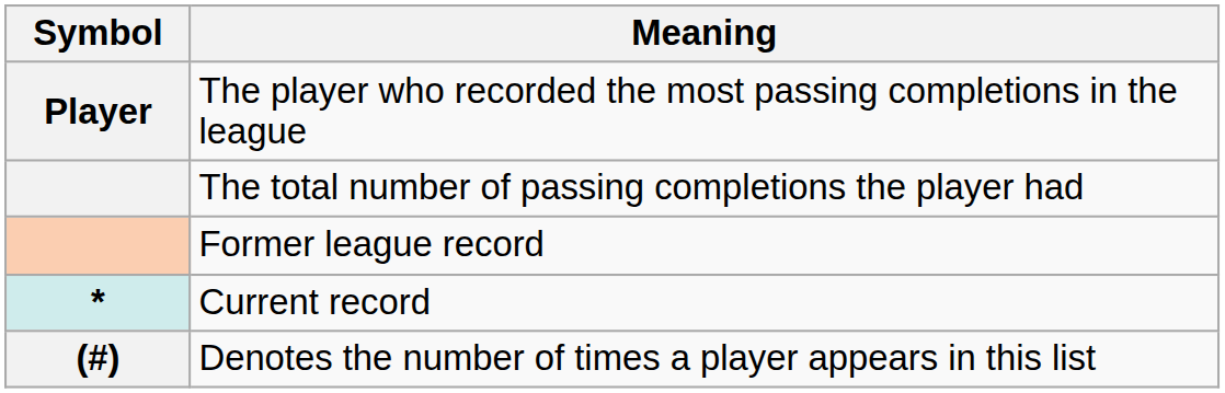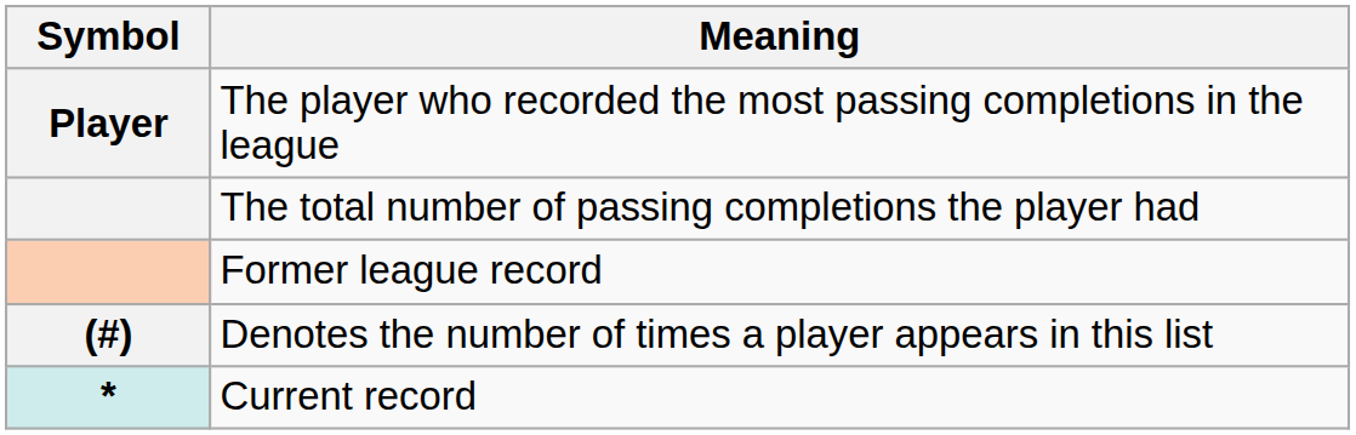rows swapped: Current record <-> Denotes the number of times a player appears in this list
